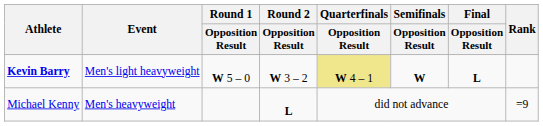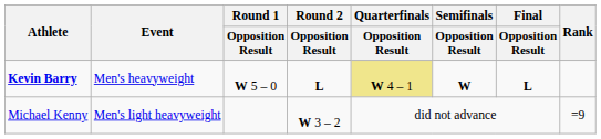Kevin Barry | Event: Men's light heavyweight -> Men's heavyweight
Kevin Barry | Round 2 / Opposition Result: W 3 – 2 -> L
Michael Kenny | Event: Men's heavyweight -> Men's light heavyweight
Michael Kenny | Round 2 / Opposition Result: L -> W 3 – 2
